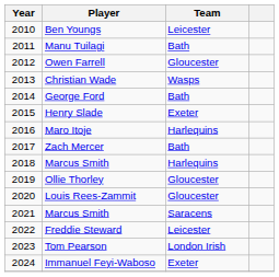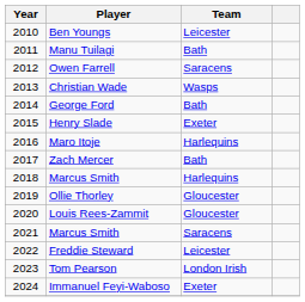Owen Farrell | Team: Gloucester -> Saracens
